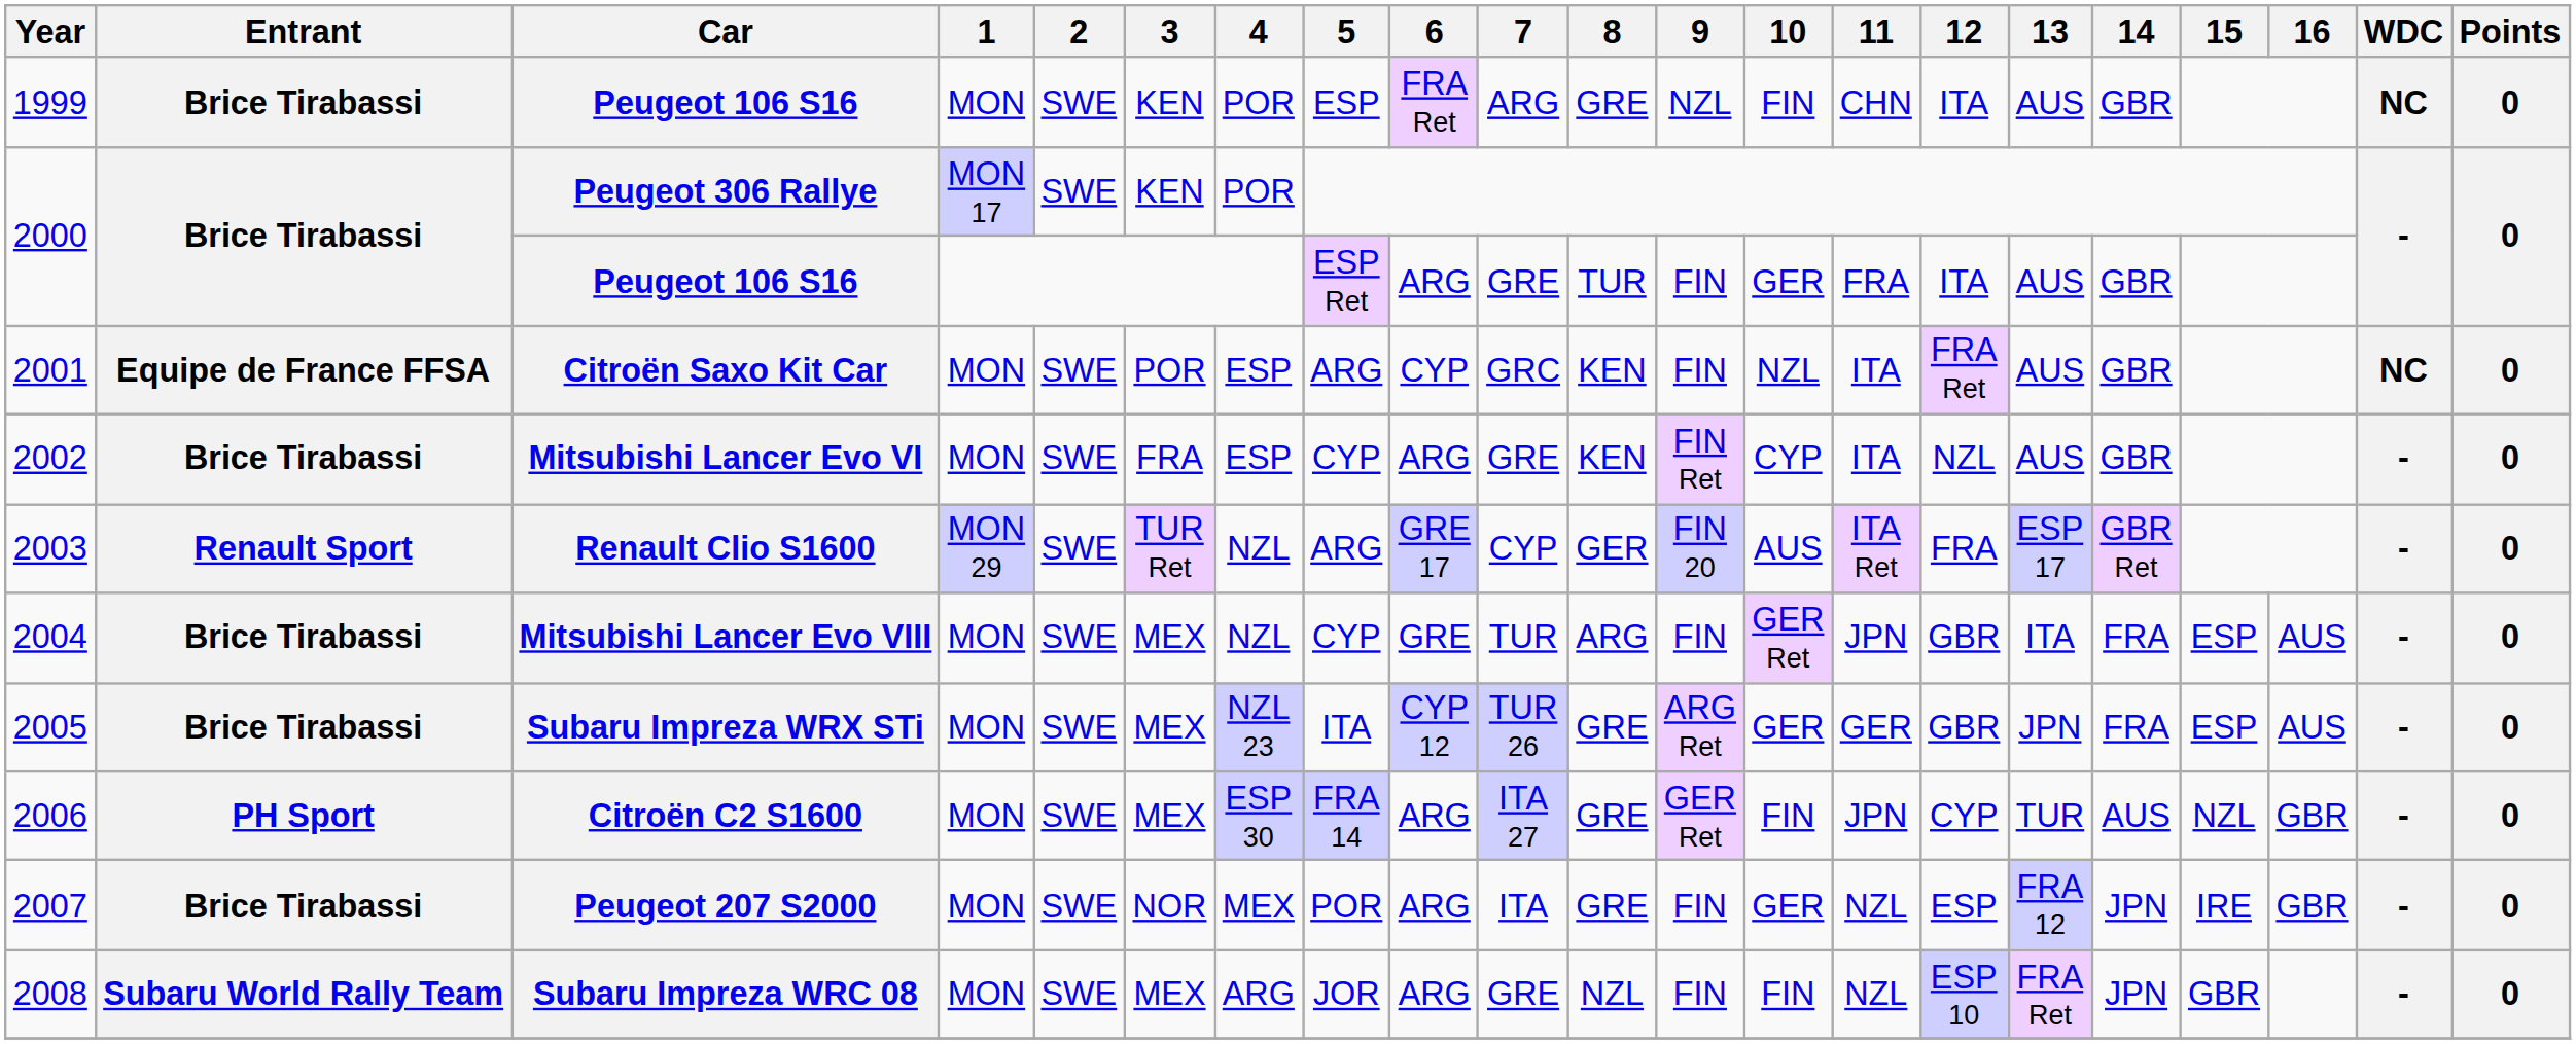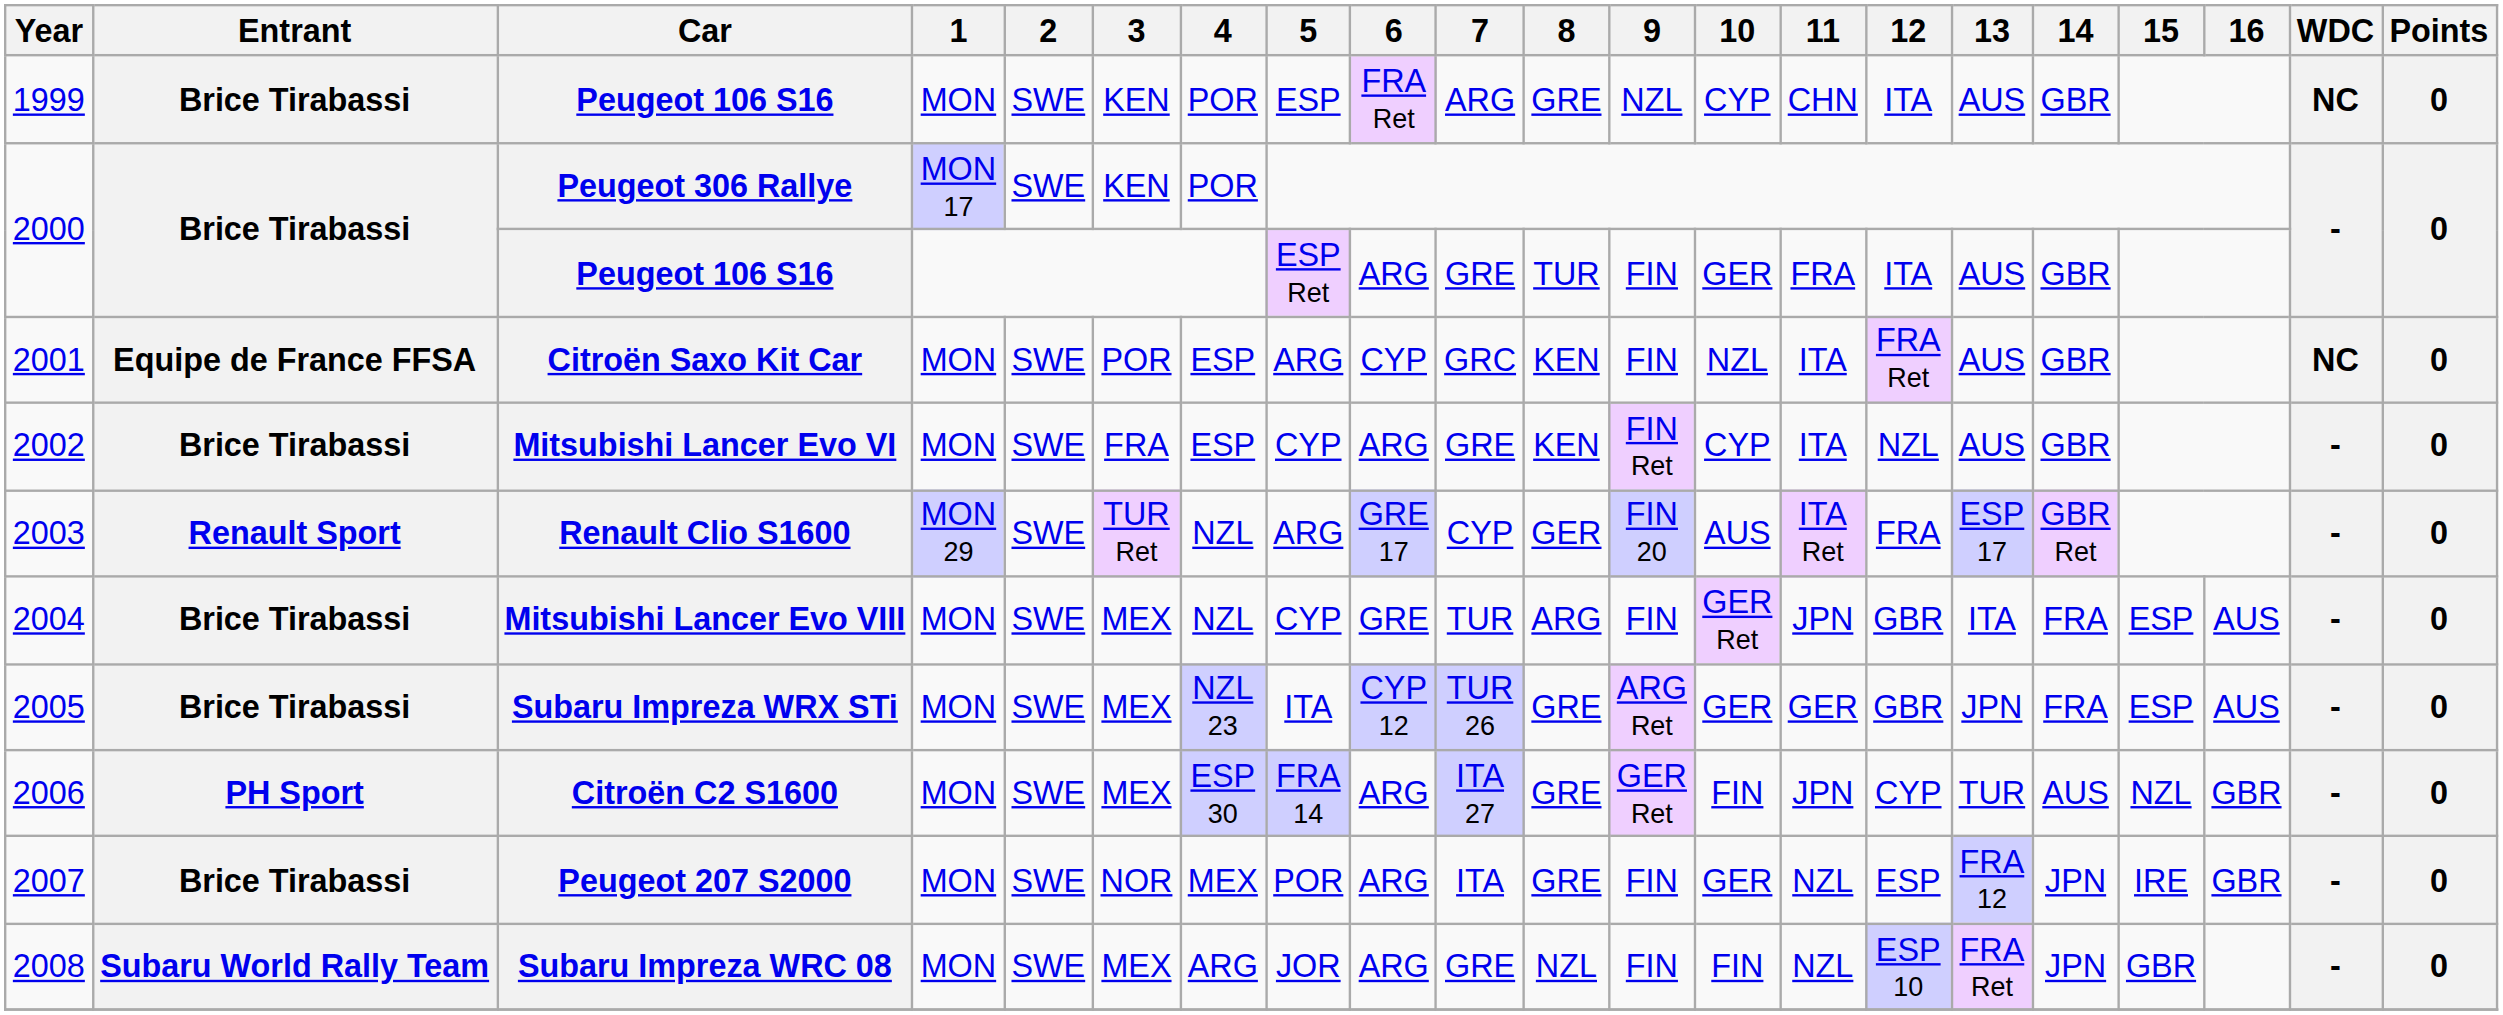1999 / Peugeot 106 S16 | 10: FIN -> CYP
